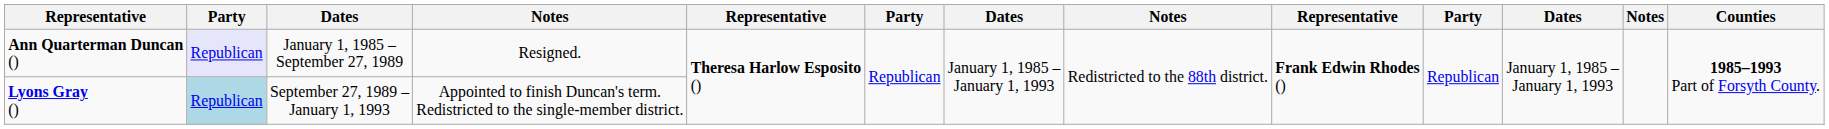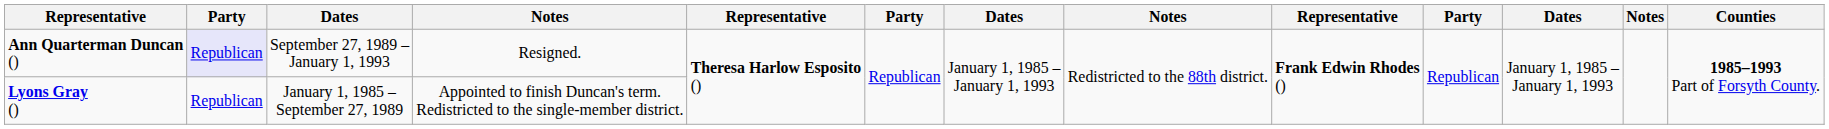Ann Quarterman Duncan () | column 3: January 1, 1985 – September 27, 1989 -> September 27, 1989 – January 1, 1993
Lyons Gray () | column 2: lightblue background -> no background
Lyons Gray () | column 3: September 27, 1989 – January 1, 1993 -> January 1, 1985 – September 27, 1989
